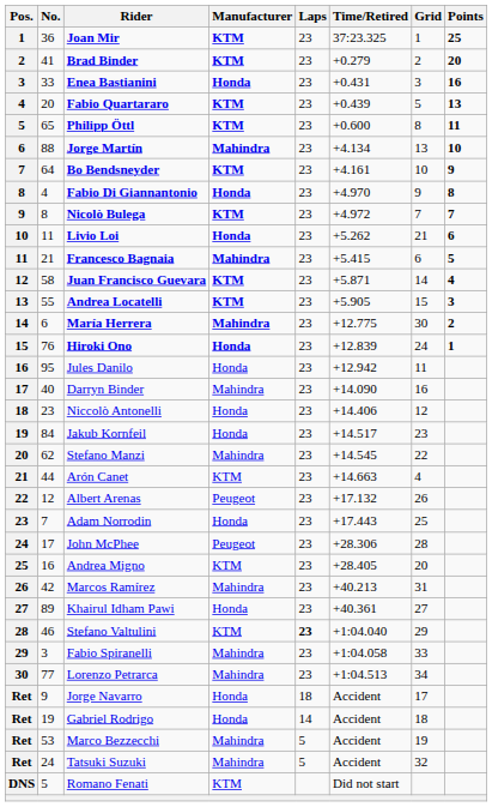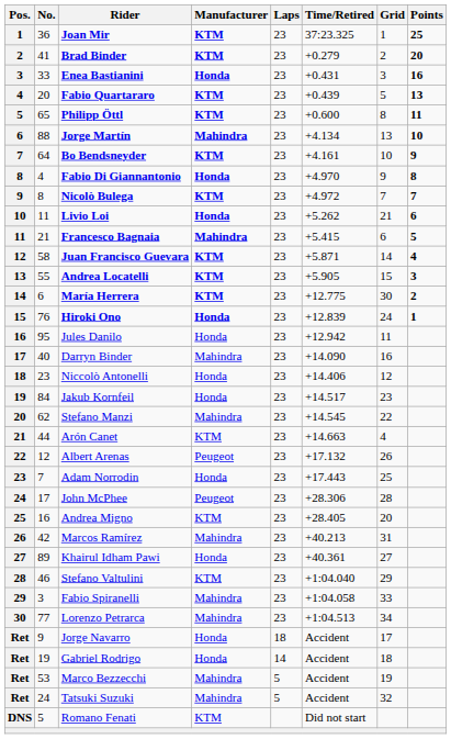María Herrera | Manufacturer: Mahindra -> KTM
Stefano Valtulini | Laps: bold -> normal
